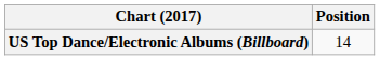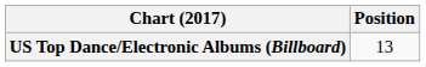US Top Dance/Electronic Albums (Billboard) | Position: 14 -> 13
